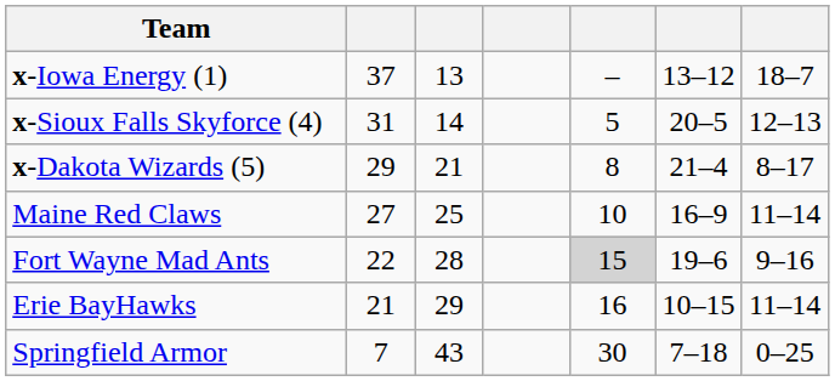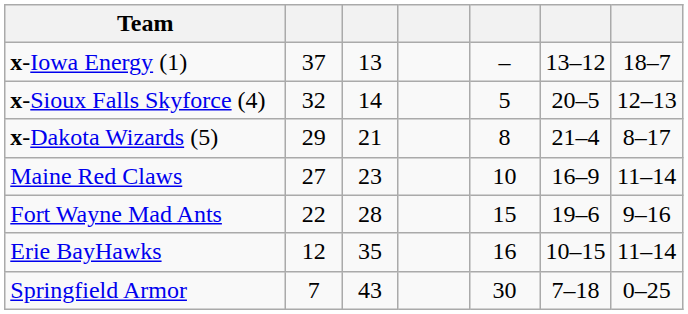x-Sioux Falls Skyforce (4) | column 2: 31 -> 32
Maine Red Claws | column 3: 25 -> 23
Fort Wayne Mad Ants | column 5: lightgrey background -> no background
Erie BayHawks | column 2: 21 -> 12
Erie BayHawks | column 3: 29 -> 35
